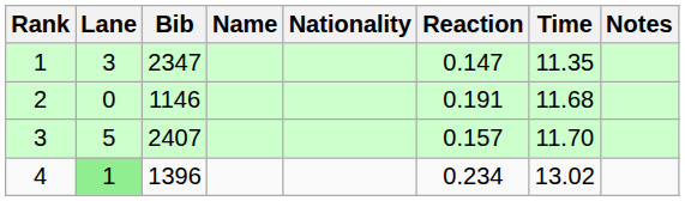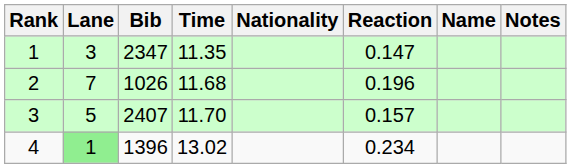columns swapped: Name <-> Time
2 | Lane: 0 -> 7
2 | Bib: 1146 -> 1026
2 | Reaction: 0.191 -> 0.196
